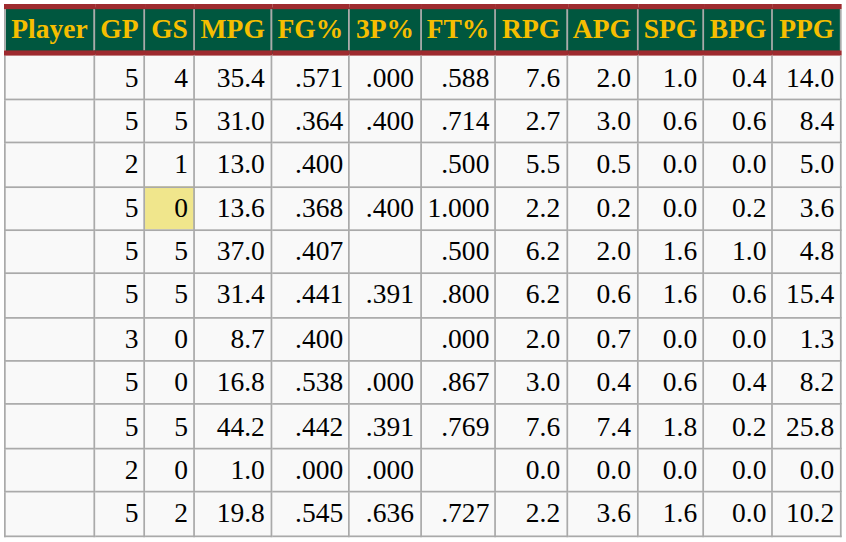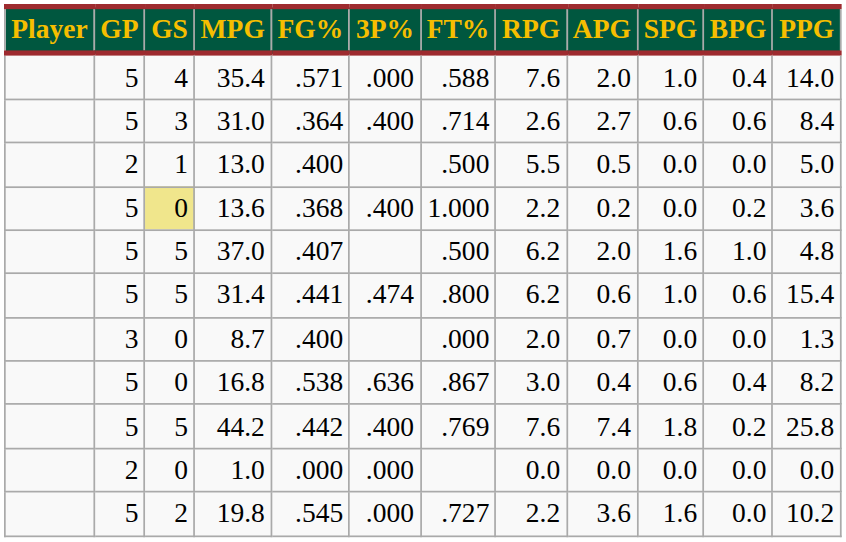31.0 | GS: 5 -> 3
31.0 | RPG: 2.7 -> 2.6
31.0 | APG: 3.0 -> 2.7
31.4 | 3P%: .391 -> .474
31.4 | SPG: 1.6 -> 1.0
16.8 | 3P%: .000 -> .636
44.2 | 3P%: .391 -> .400
19.8 | 3P%: .636 -> .000
